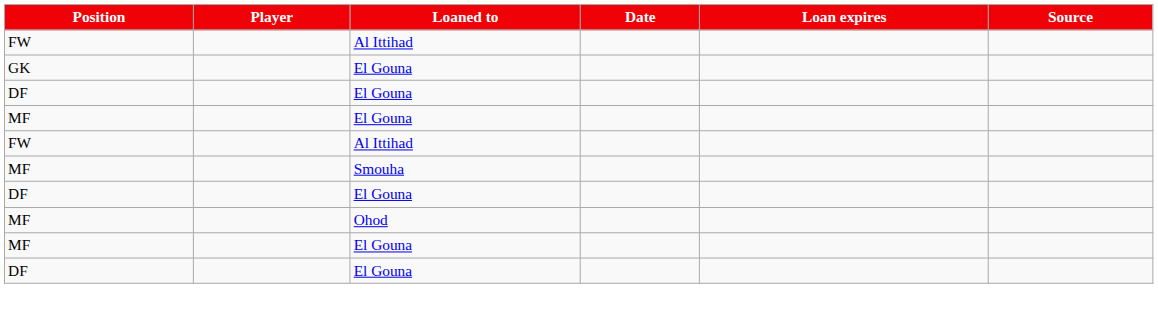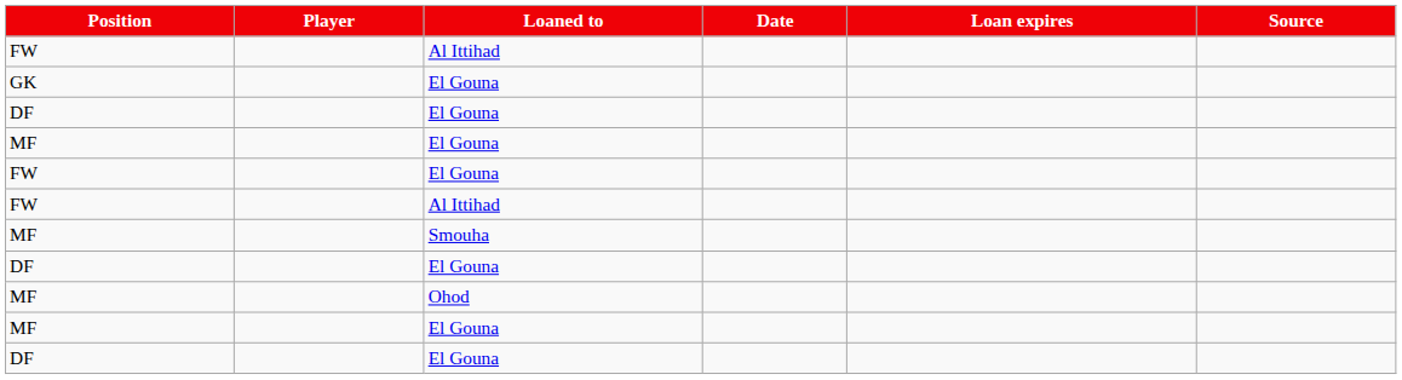+ row: FW | El Gouna
